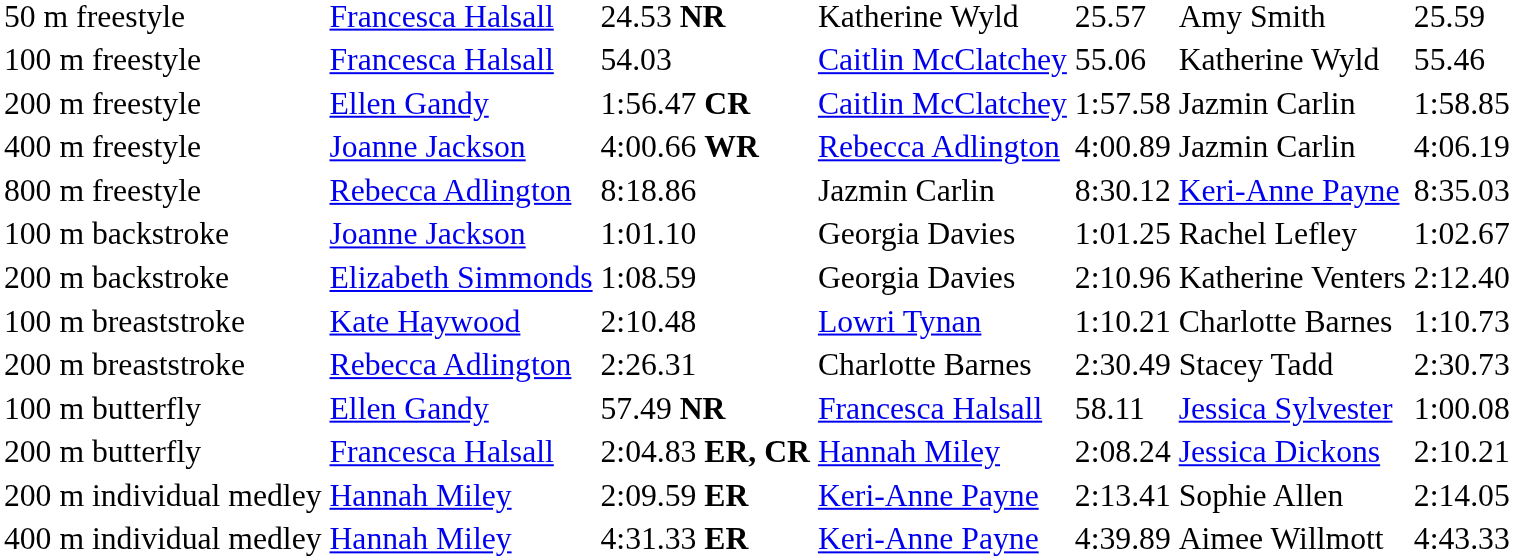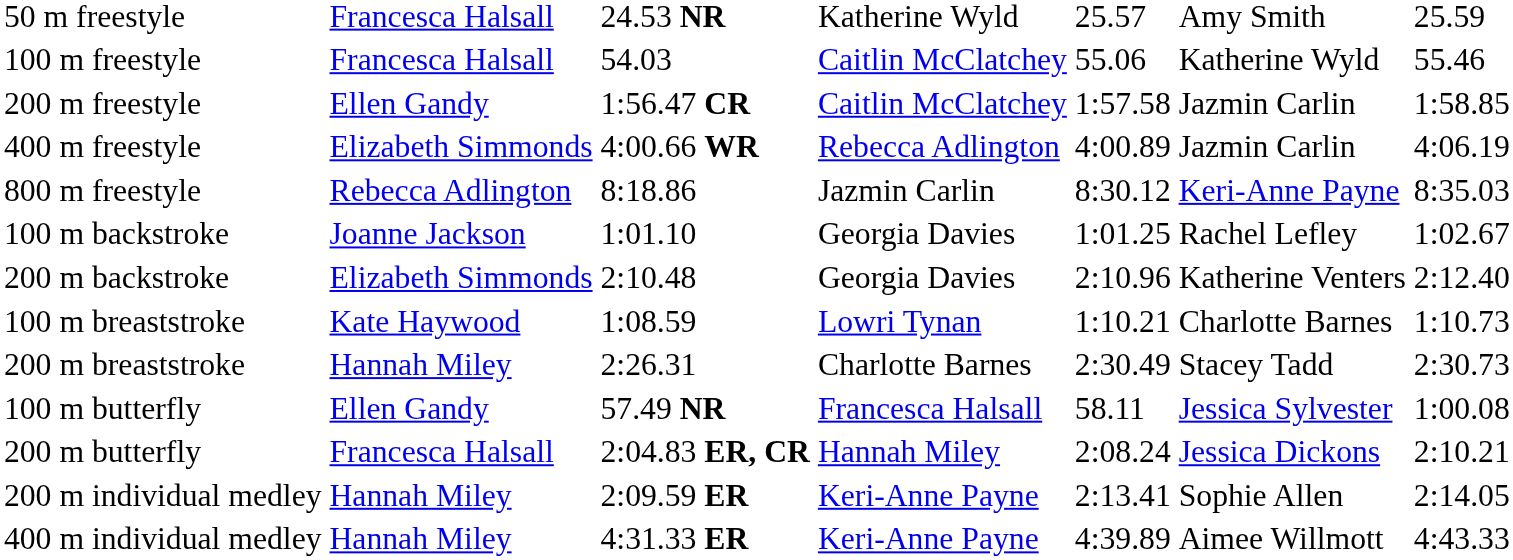400 m freestyle | column 2: Joanne Jackson -> Elizabeth Simmonds
200 m backstroke | column 3: 1:08.59 -> 2:10.48
100 m breaststroke | column 3: 2:10.48 -> 1:08.59
200 m breaststroke | column 2: Rebecca Adlington -> Hannah Miley
